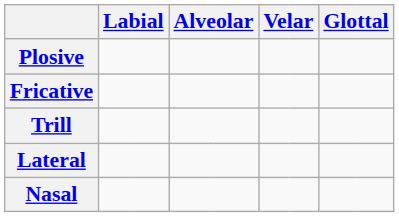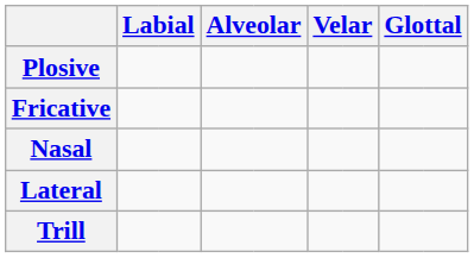rows swapped: Nasal <-> Trill
